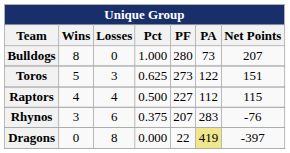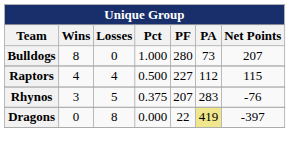- row: Toros | 5 | 3 | 0.625 | 273 | 122 | 151
Rhynos | Losses: 6 -> 5
